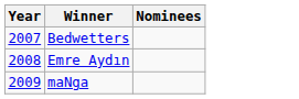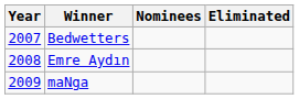+ column: Eliminated
